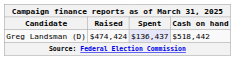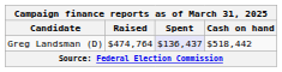Greg Landsman (D) | Raised: $474,424 -> $474,764
